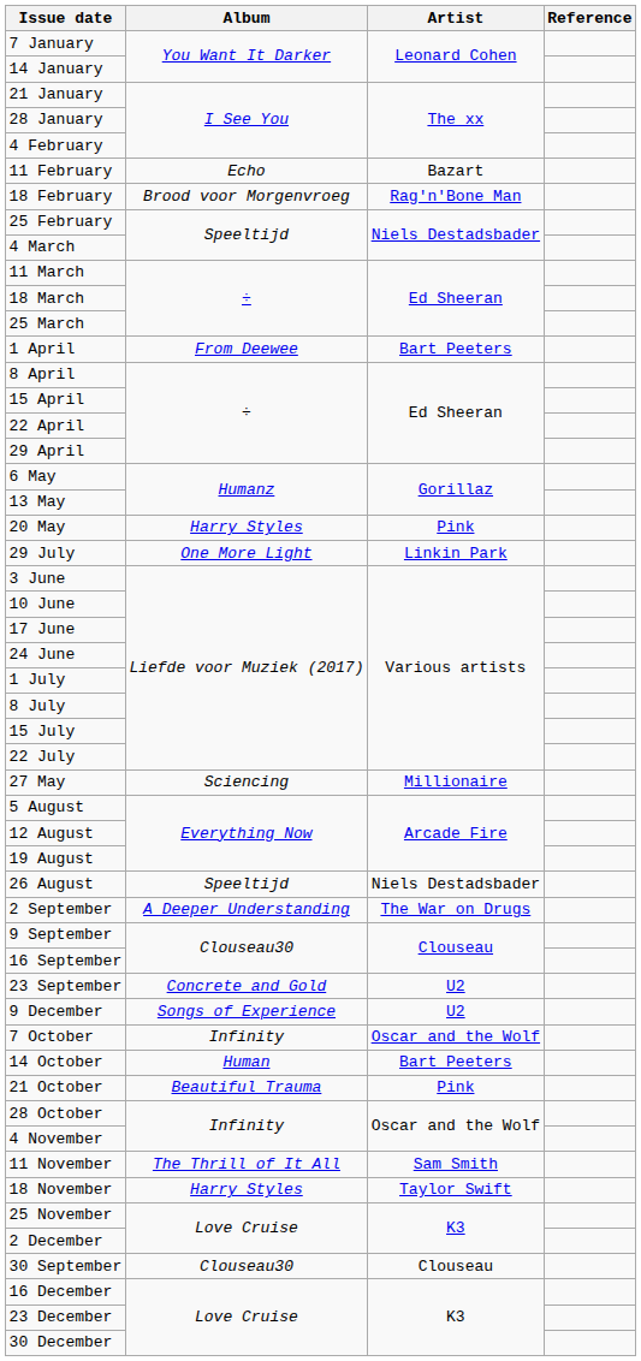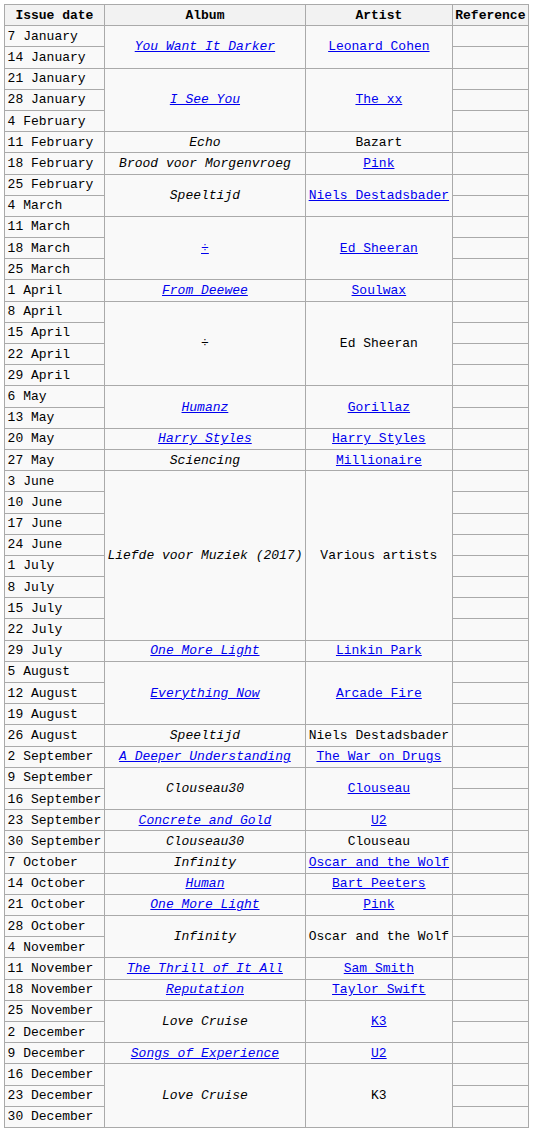18 February | Artist: Rag'n'Bone Man -> Pink
1 April | Artist: Bart Peeters -> Soulwax
20 May | Artist: Pink -> Harry Styles
rows swapped: 27 May <-> 29 July
rows swapped: 30 September <-> 9 December
21 October | Album: Beautiful Trauma -> One More Light
18 November | Album: Harry Styles -> Reputation
